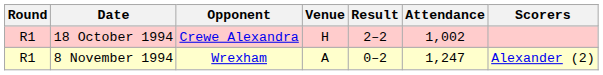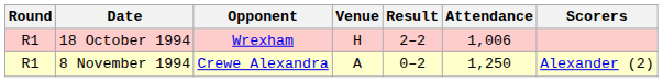18 October 1994 | Opponent: Crewe Alexandra -> Wrexham
18 October 1994 | Attendance: 1,002 -> 1,006
8 November 1994 | Opponent: Wrexham -> Crewe Alexandra
8 November 1994 | Attendance: 1,247 -> 1,250
